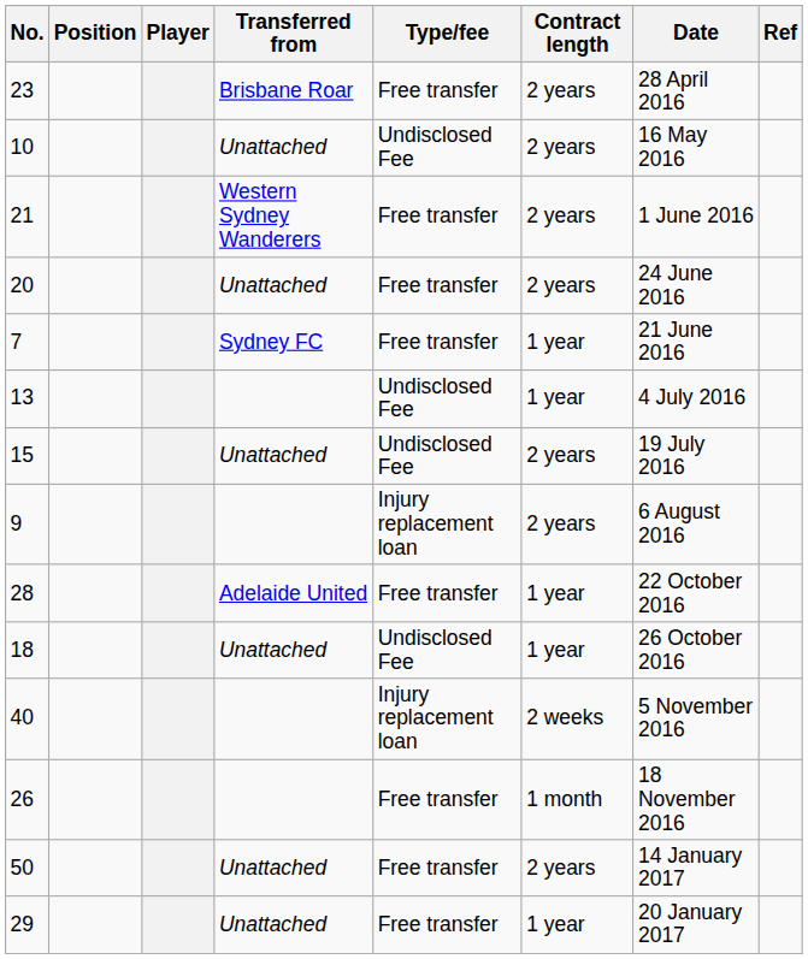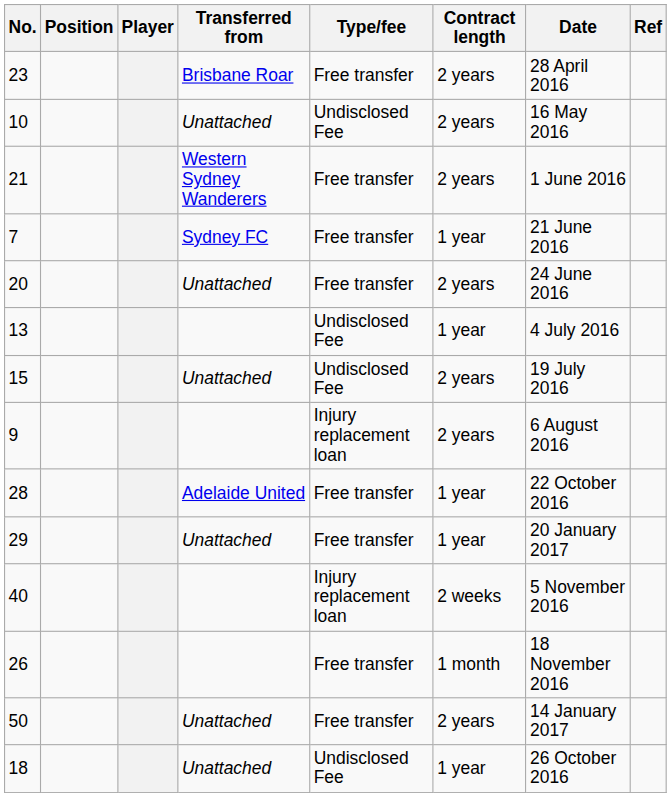rows swapped: 7 <-> 20
rows swapped: 18 <-> 29
